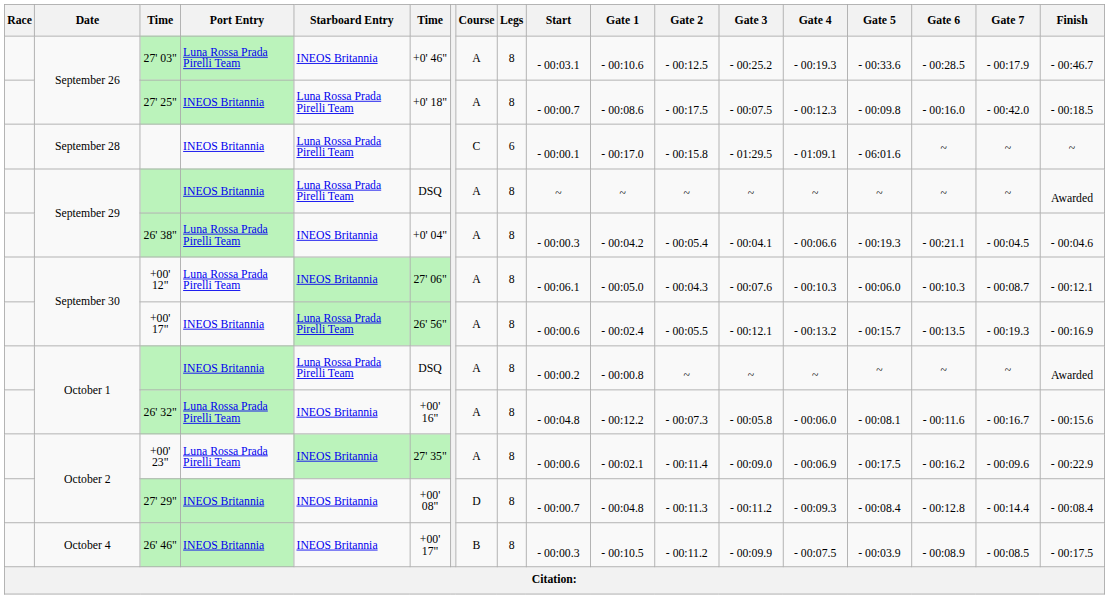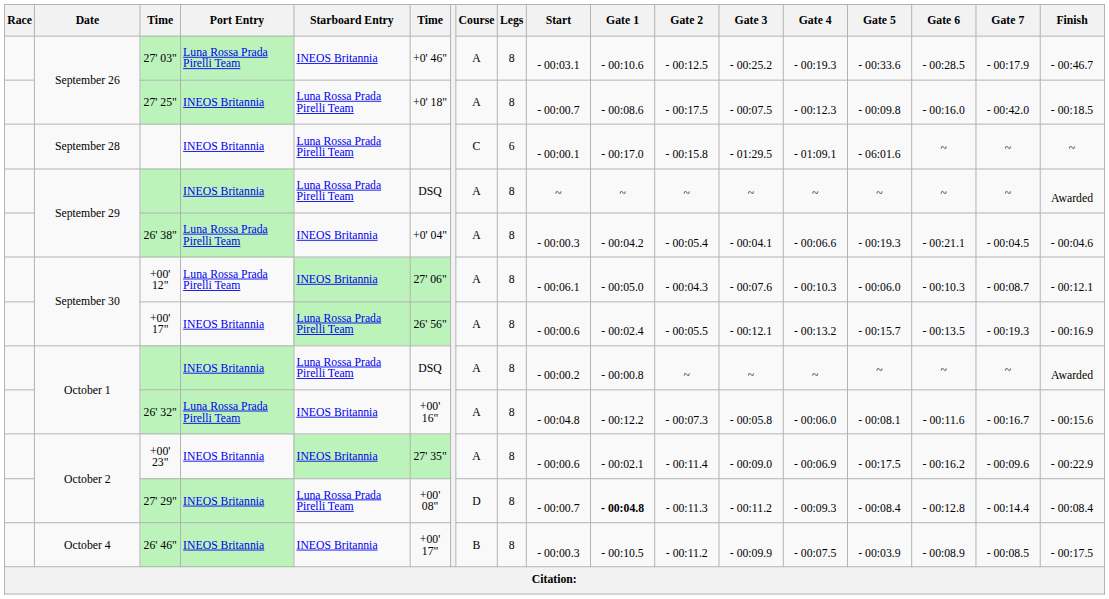+00' 23" | Port Entry: Luna Rossa Prada Pirelli Team -> INEOS Britannia
27' 29" | Starboard Entry: INEOS Britannia -> Luna Rossa Prada Pirelli Team
27' 29" | Gate 1: normal -> bold
